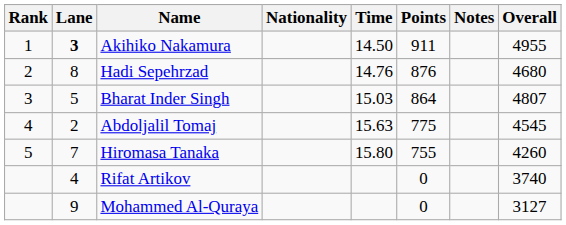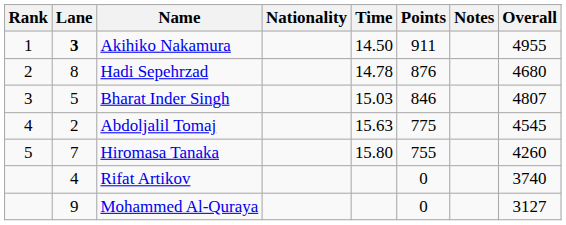Hadi Sepehrzad | Time: 14.76 -> 14.78
Bharat Inder Singh | Points: 864 -> 846
